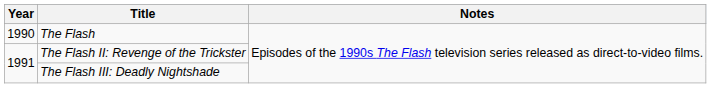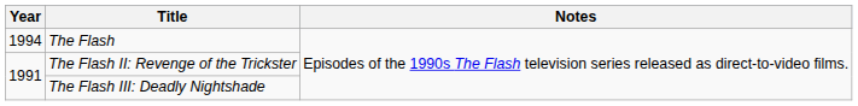The Flash | Year: 1990 -> 1994
